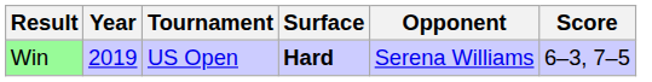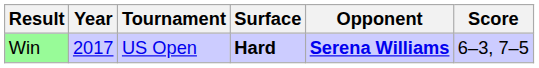Win | Year: 2019 -> 2017
Win | Opponent: normal -> bold
